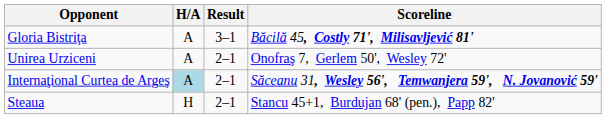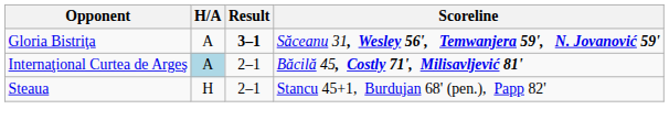Gloria Bistriţa | Result: normal -> bold
Gloria Bistriţa | Scoreline: Băcilă 45, Costly 71', Milisavljević 81' -> Săceanu 31, Wesley 56', Temwanjera 59', N. Jovanović 59'
- row: Unirea Urziceni | A | 2–1 | Onofraş 7, Gerlem 50', Wesley 72'
Internaţional Curtea de Argeş | Scoreline: Săceanu 31, Wesley 56', Temwanjera 59', N. Jovanović 59' -> Băcilă 45, Costly 71', Milisavljević 81'
